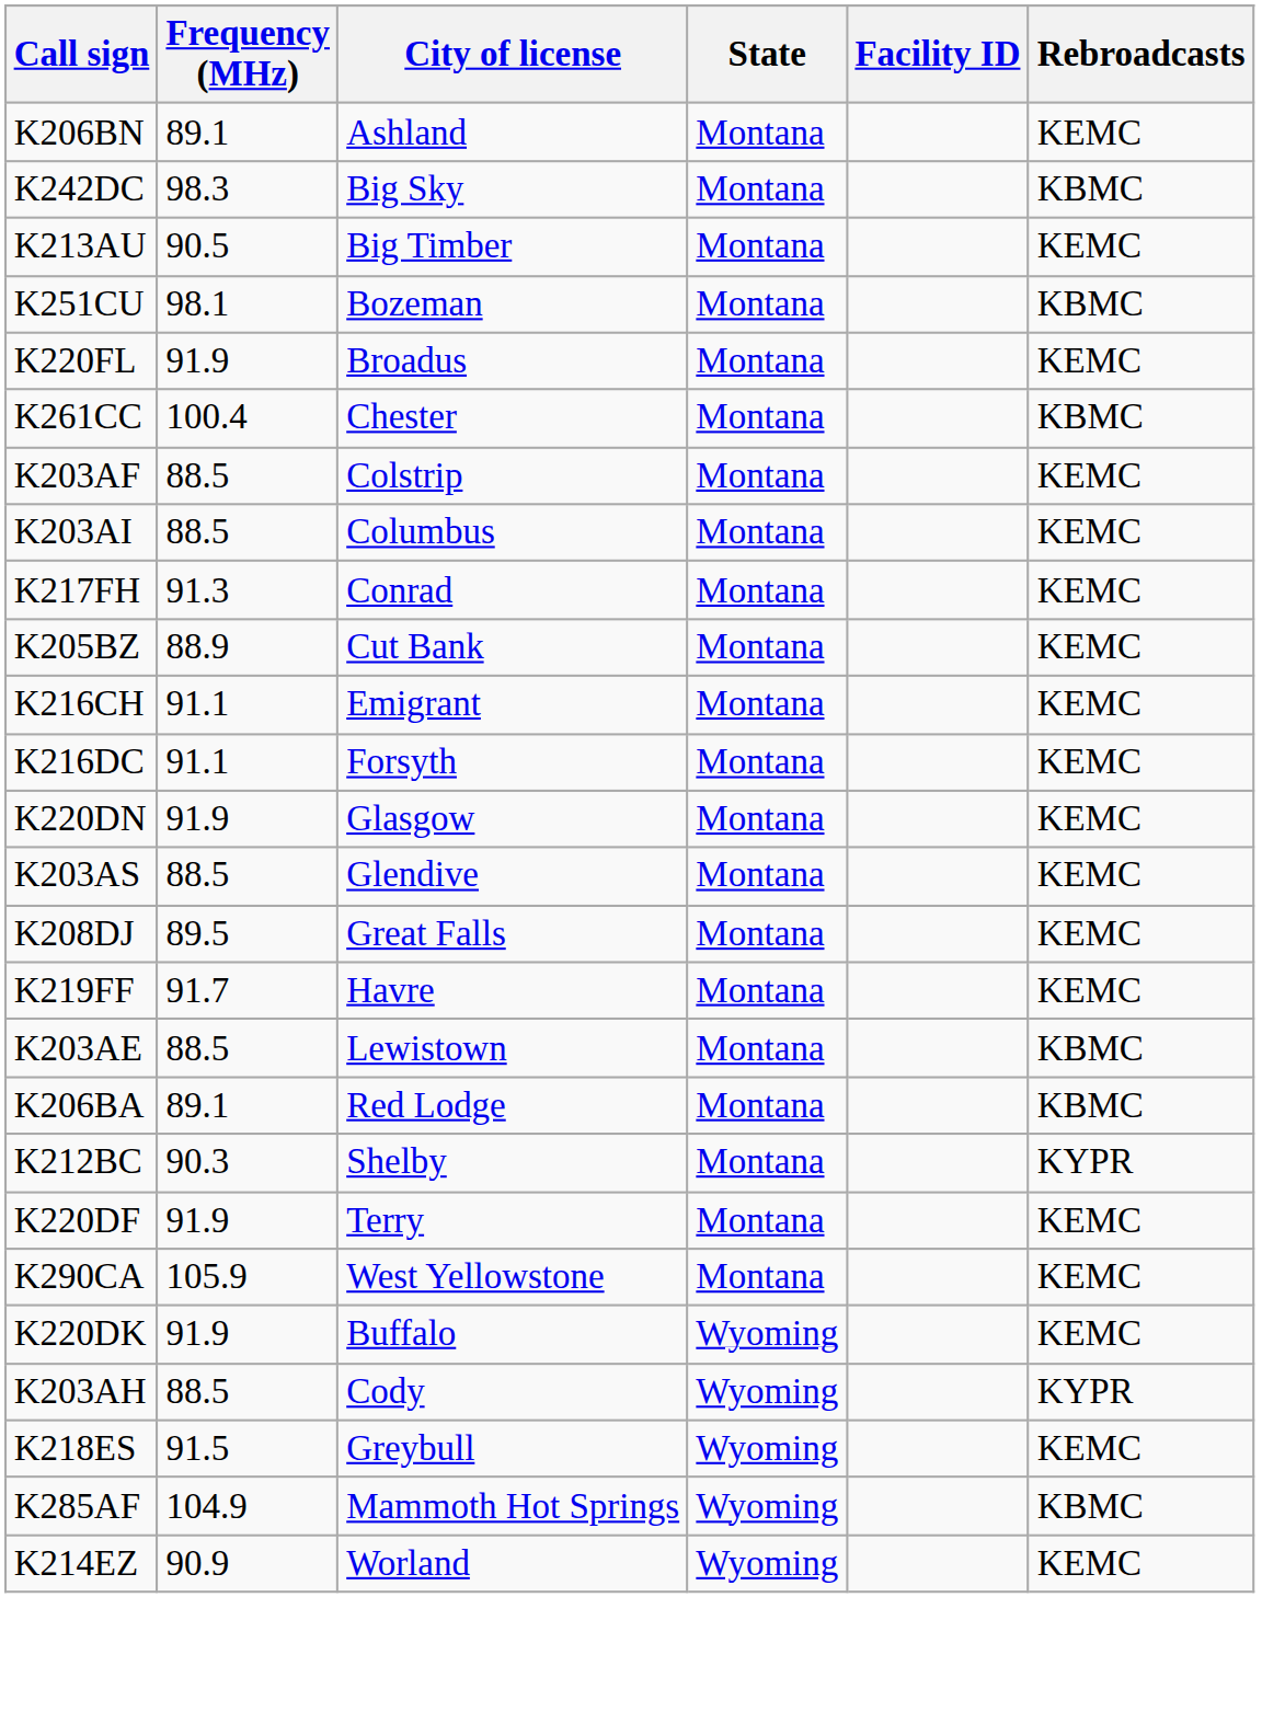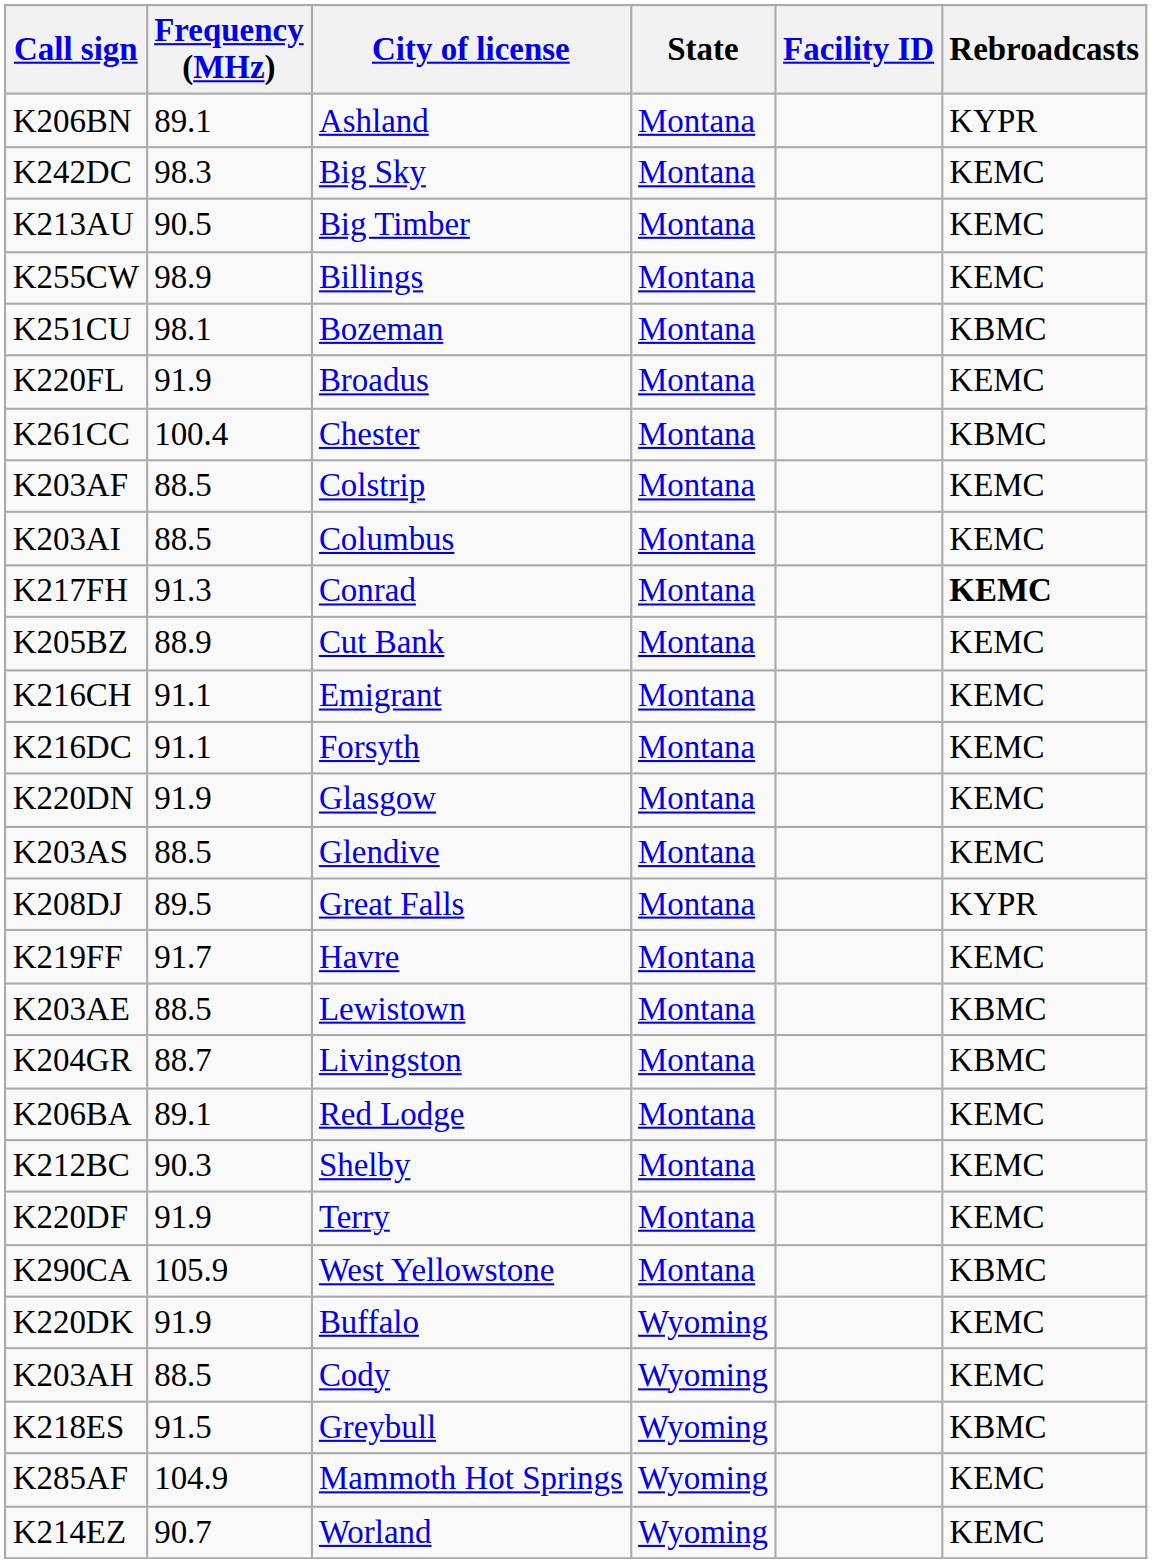K206BN | Rebroadcasts: KEMC -> KYPR
K242DC | Rebroadcasts: KBMC -> KEMC
+ row: K255CW | 98.9 | Billings | Montana | KEMC
K217FH | Rebroadcasts: normal -> bold
K208DJ | Rebroadcasts: KEMC -> KYPR
+ row: K204GR | 88.7 | Livingston | Montana | KBMC
K206BA | Rebroadcasts: KBMC -> KEMC
K212BC | Rebroadcasts: KYPR -> KEMC
K290CA | Rebroadcasts: KEMC -> KBMC
K203AH | Rebroadcasts: KYPR -> KEMC
K218ES | Rebroadcasts: KEMC -> KBMC
K285AF | Rebroadcasts: KBMC -> KEMC
K214EZ | Frequency (MHz): 90.9 -> 90.7
